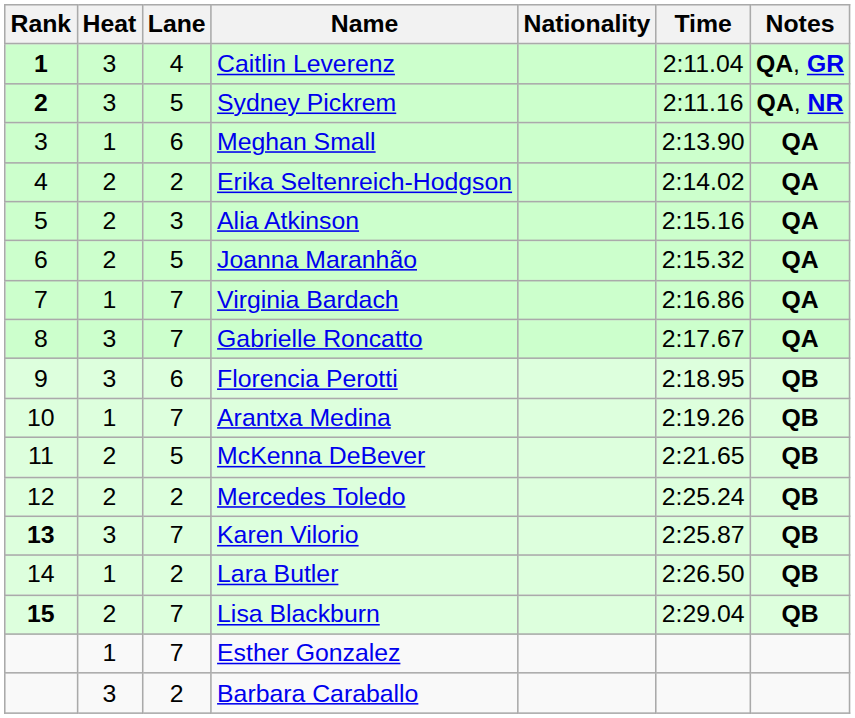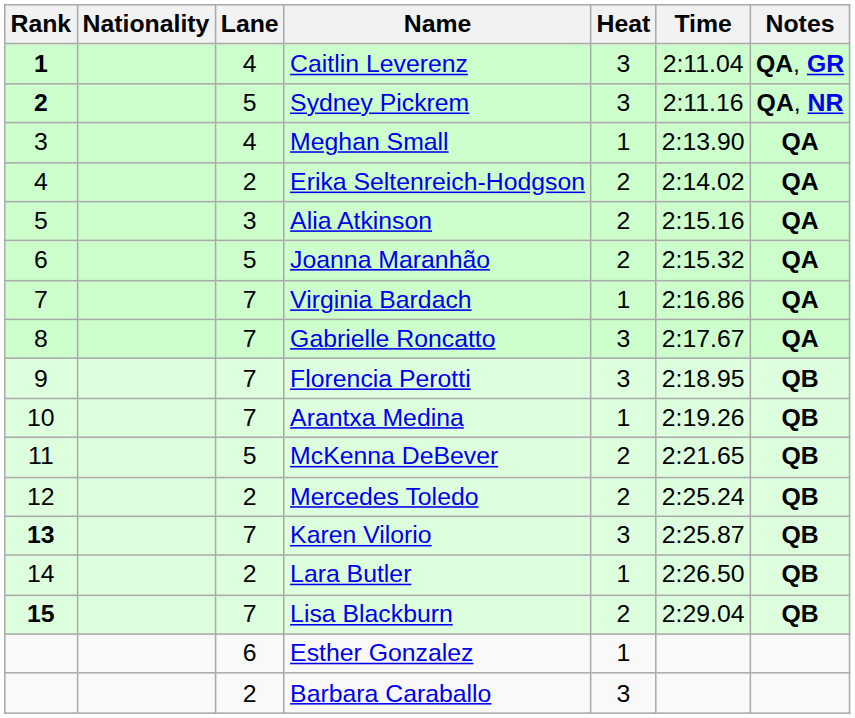columns swapped: Heat <-> Nationality
Meghan Small | Lane: 6 -> 4
Florencia Perotti | Lane: 6 -> 7
Esther Gonzalez | Lane: 7 -> 6
